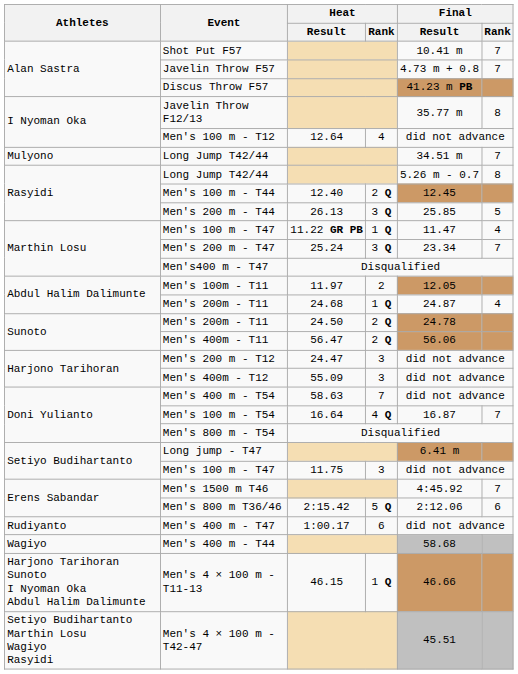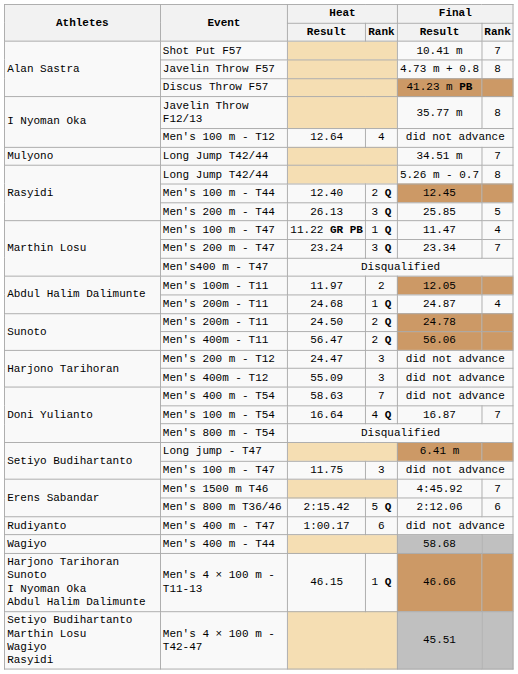Javelin Throw F57 | Final / Rank: 7 -> 8
Men's 200 m - T47 | Heat / Result: 25.24 -> 23.24
